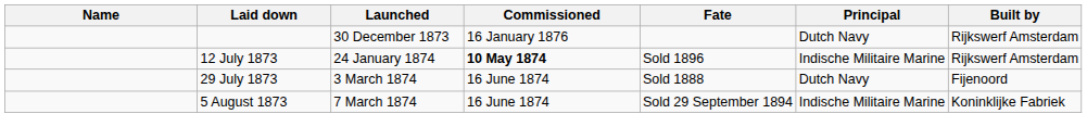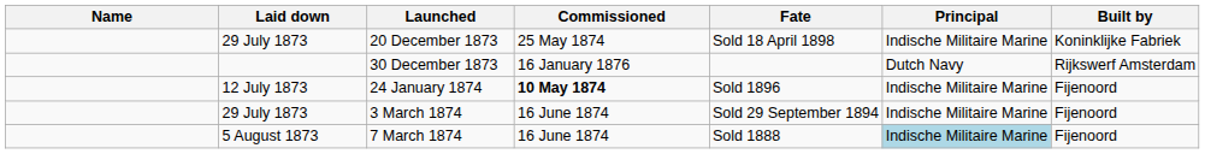+ row: 29 July 1873 | 20 December 1873 | 25 May 1874 | Sold 18 April 1898 | Indische Militaire Marine | Koninklijke Fabriek
24 January 1874 | Built by: Rijkswerf Amsterdam -> Fijenoord
3 March 1874 | Fate: Sold 1888 -> Sold 29 September 1894
3 March 1874 | Principal: Dutch Navy -> Indische Militaire Marine
7 March 1874 | Fate: Sold 29 September 1894 -> Sold 1888
7 March 1874 | Principal: no background -> lightblue background
7 March 1874 | Built by: Koninklijke Fabriek -> Fijenoord
